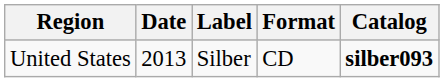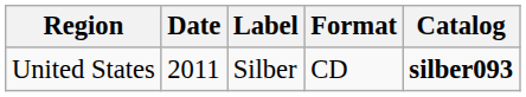United States | Date: 2013 -> 2011
